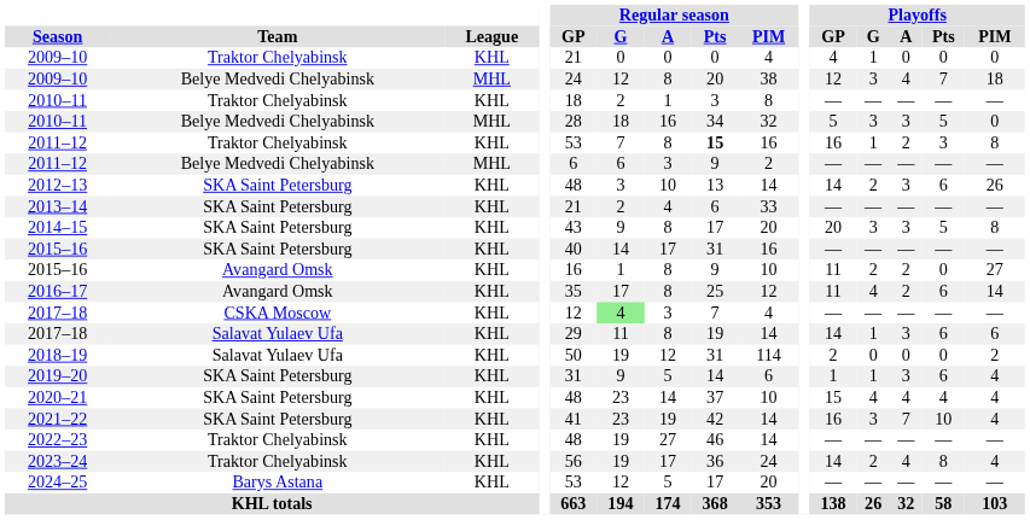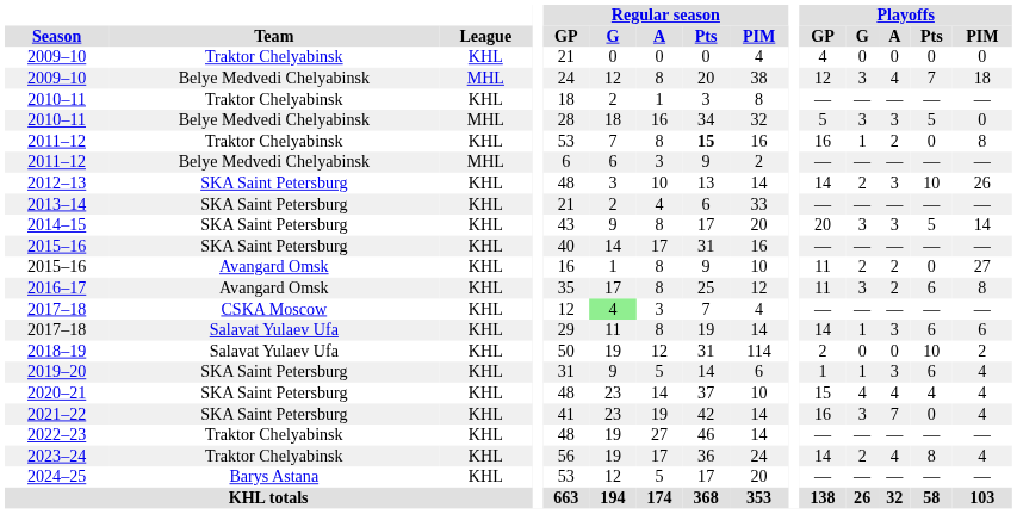2009–10 / Traktor Chelyabinsk | Playoffs / G: 1 -> 0
2011–12 / Traktor Chelyabinsk | Playoffs / Pts: 3 -> 0
2012–13 | Playoffs / Pts: 6 -> 10
2014–15 | Playoffs / PIM: 8 -> 14
2016–17 | Playoffs / G: 4 -> 3
2016–17 | Playoffs / PIM: 14 -> 8
2018–19 | Playoffs / Pts: 0 -> 10
2021–22 | Playoffs / Pts: 10 -> 0
